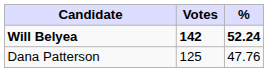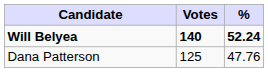Will Belyea | Votes: 142 -> 140
